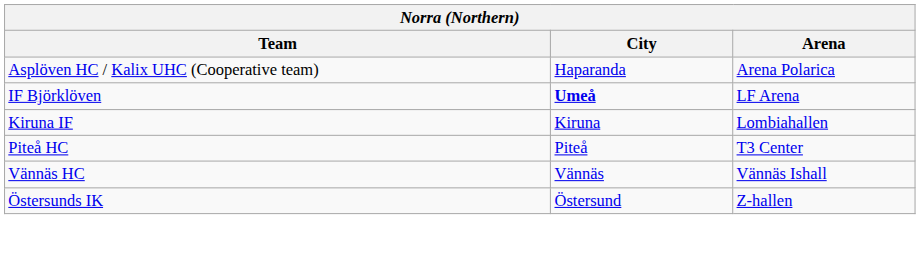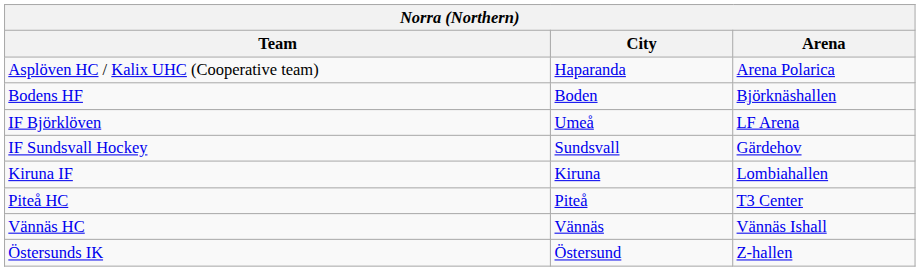+ row: Bodens HF | Boden | Björknäshallen
IF Björklöven | City: bold -> normal
+ row: IF Sundsvall Hockey | Sundsvall | Gärdehov
